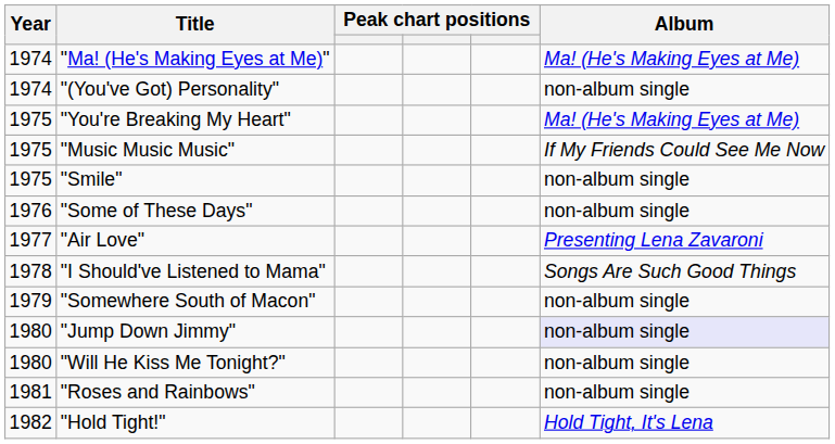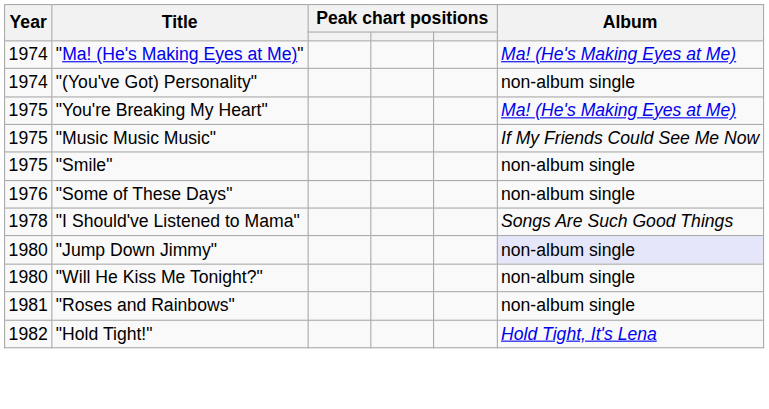- row: 1977 | "Air Love" | Presenting Lena Zavaroni
- row: 1979 | "Somewhere South of Macon" | non-album single
